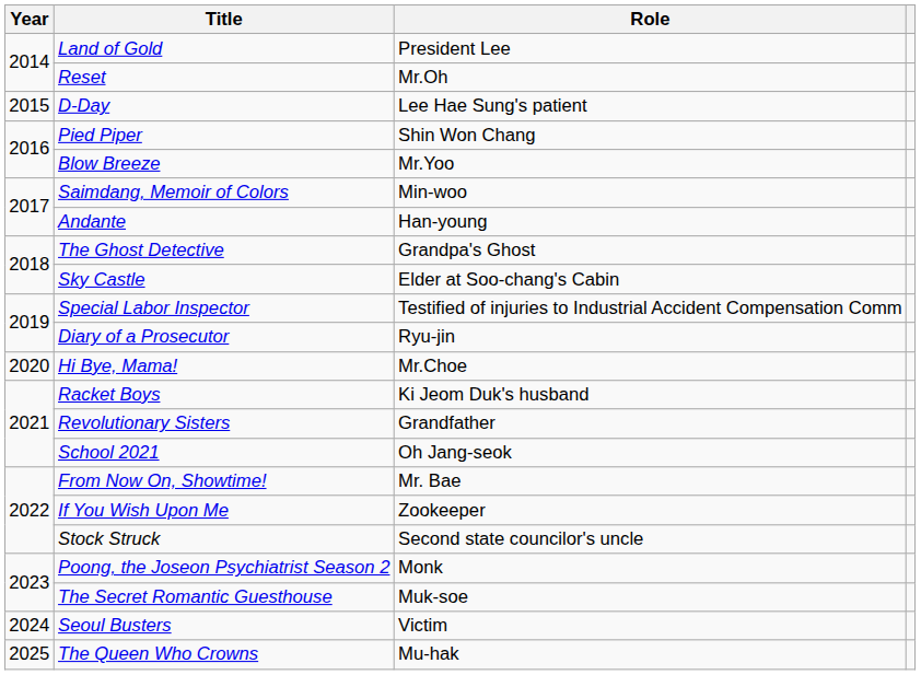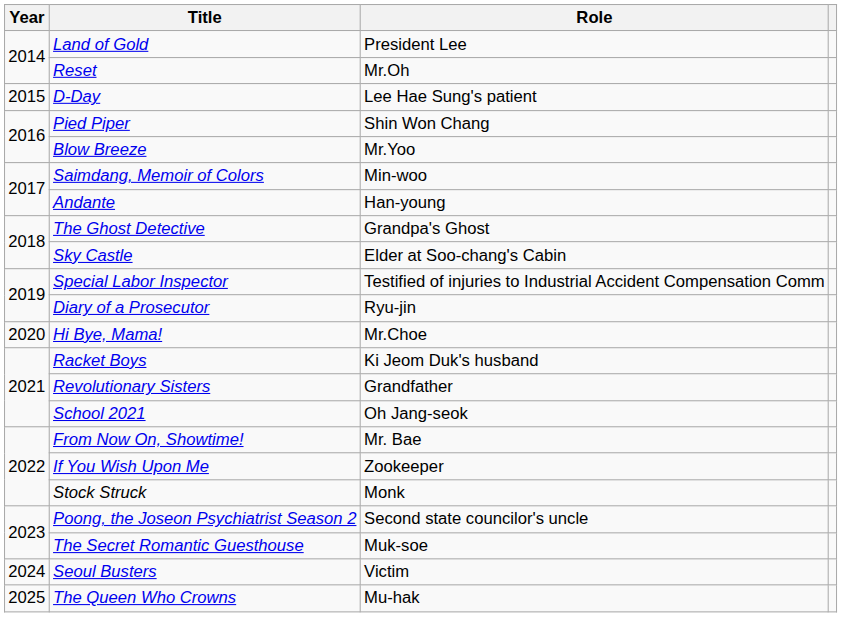Stock Struck | Role: Second state councilor's uncle -> Monk
Poong, the Joseon Psychiatrist Season 2 | Role: Monk -> Second state councilor's uncle
